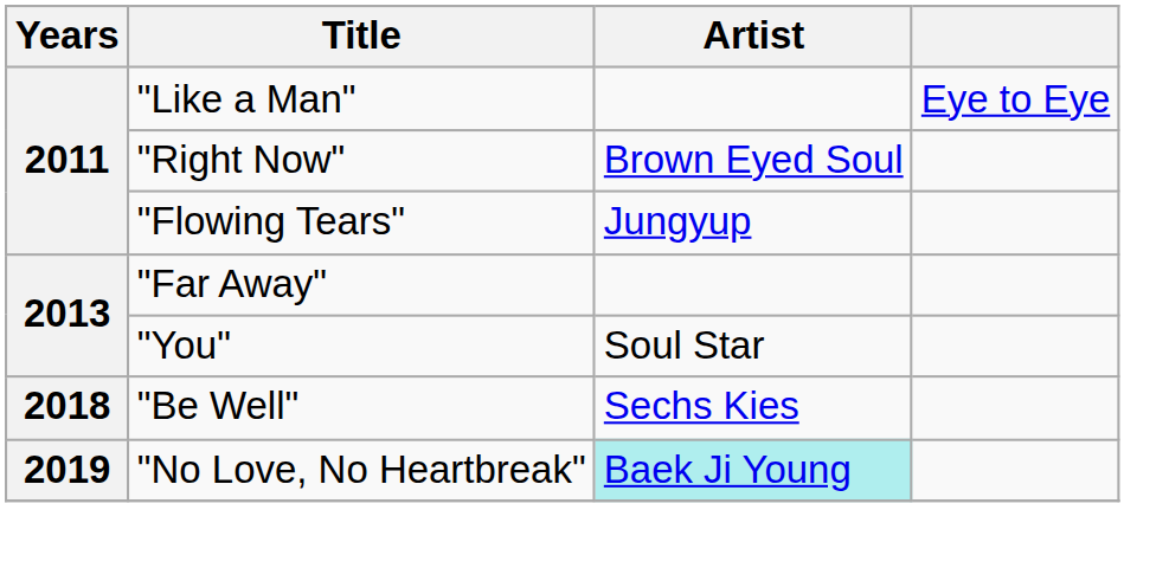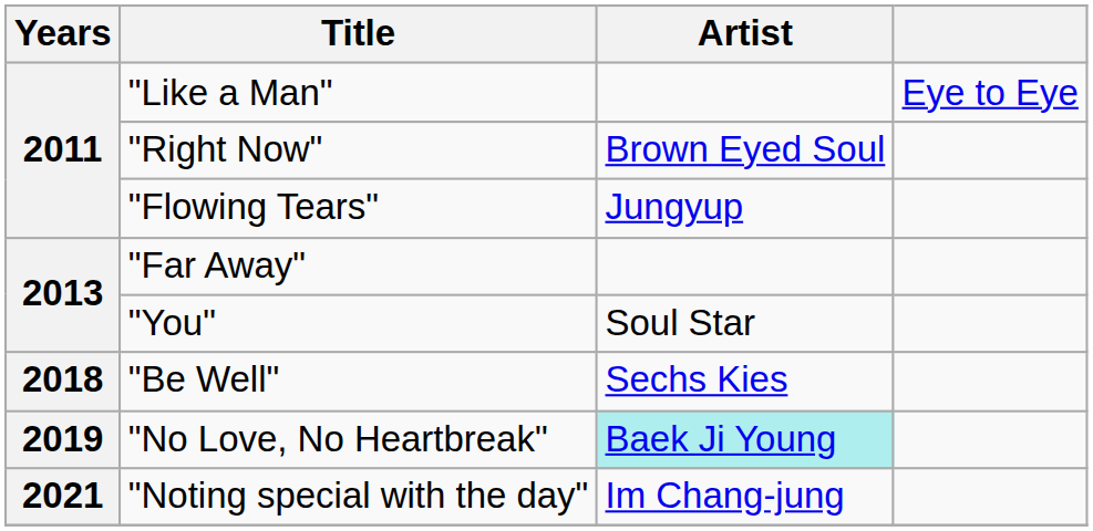+ row: 2021 | "Noting special with the day" | Im Chang-jung
